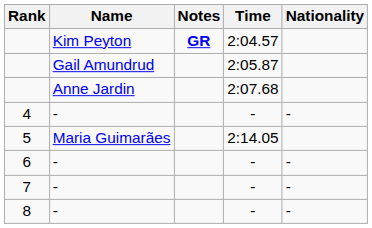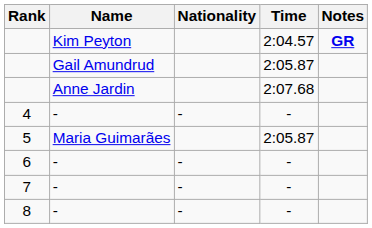columns swapped: Nationality <-> Notes
5 | Time: 2:14.05 -> 2:05.87
